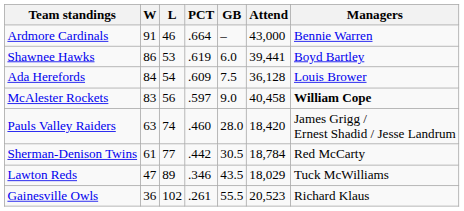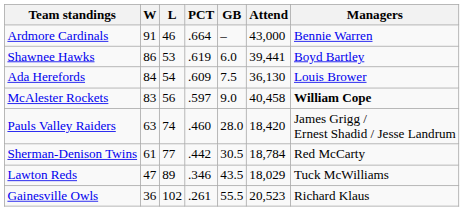Ada Herefords | Attend: 36,128 -> 36,130
